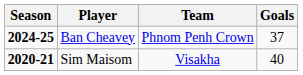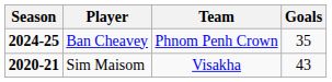Ban Cheavey | Goals: 37 -> 35
Sim Maisom | Goals: 40 -> 43
